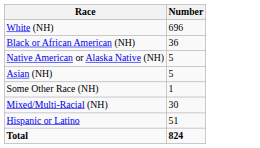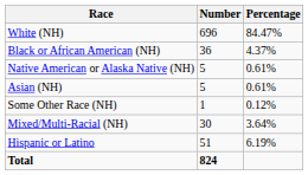+ column: Percentage | 84.47% | 4.37% | 0.61% | 0.61% | 0.12% | 3.64% | 6.19%
